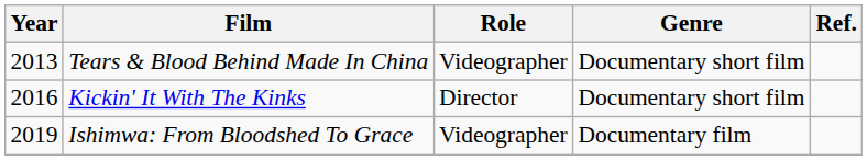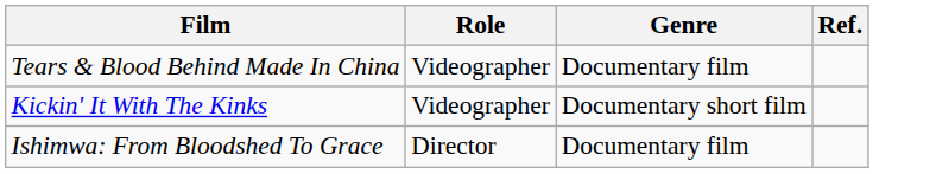- column: Year | 2013 | 2016 | 2019
Tears & Blood Behind Made In China | Genre: Documentary short film -> Documentary film
Kickin' It With The Kinks | Role: Director -> Videographer
Ishimwa: From Bloodshed To Grace | Role: Videographer -> Director
